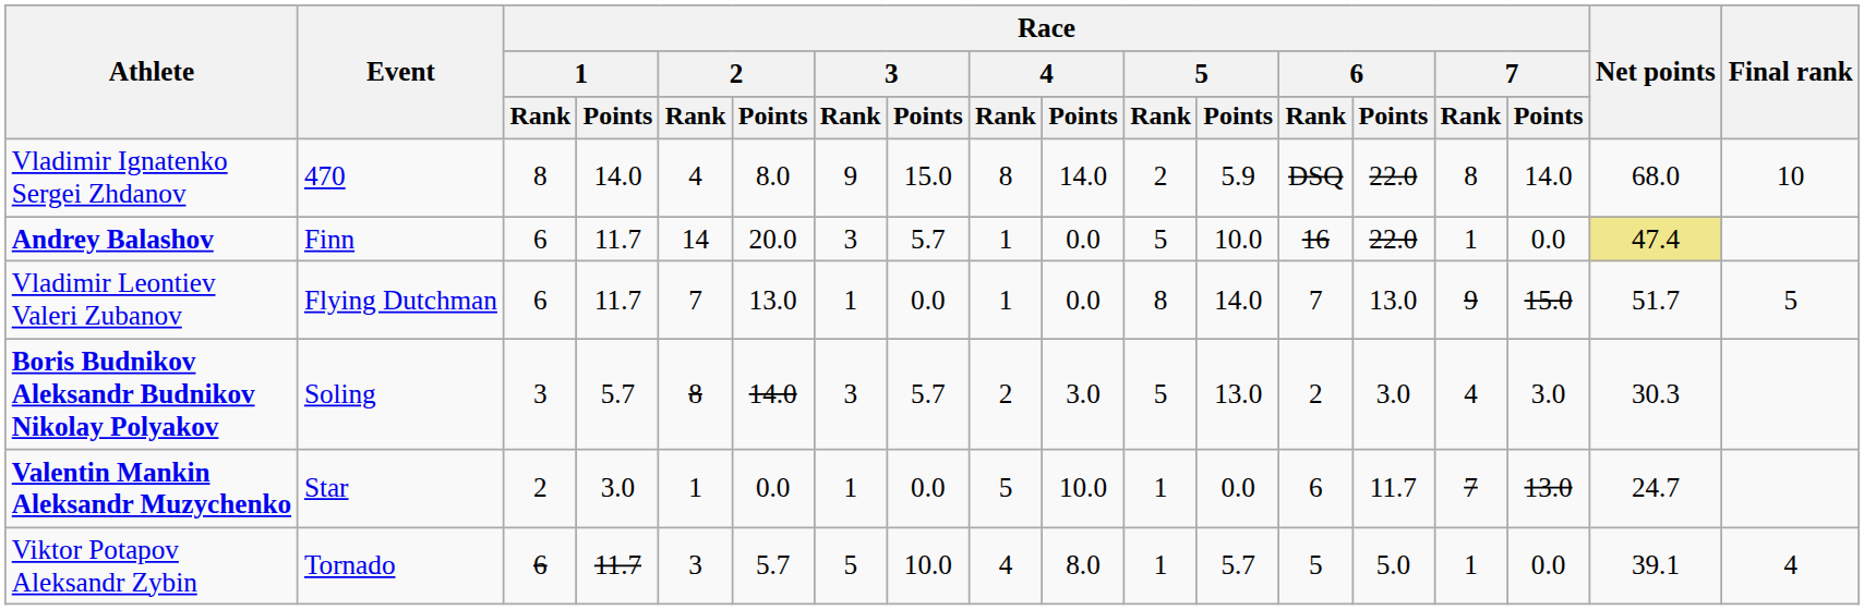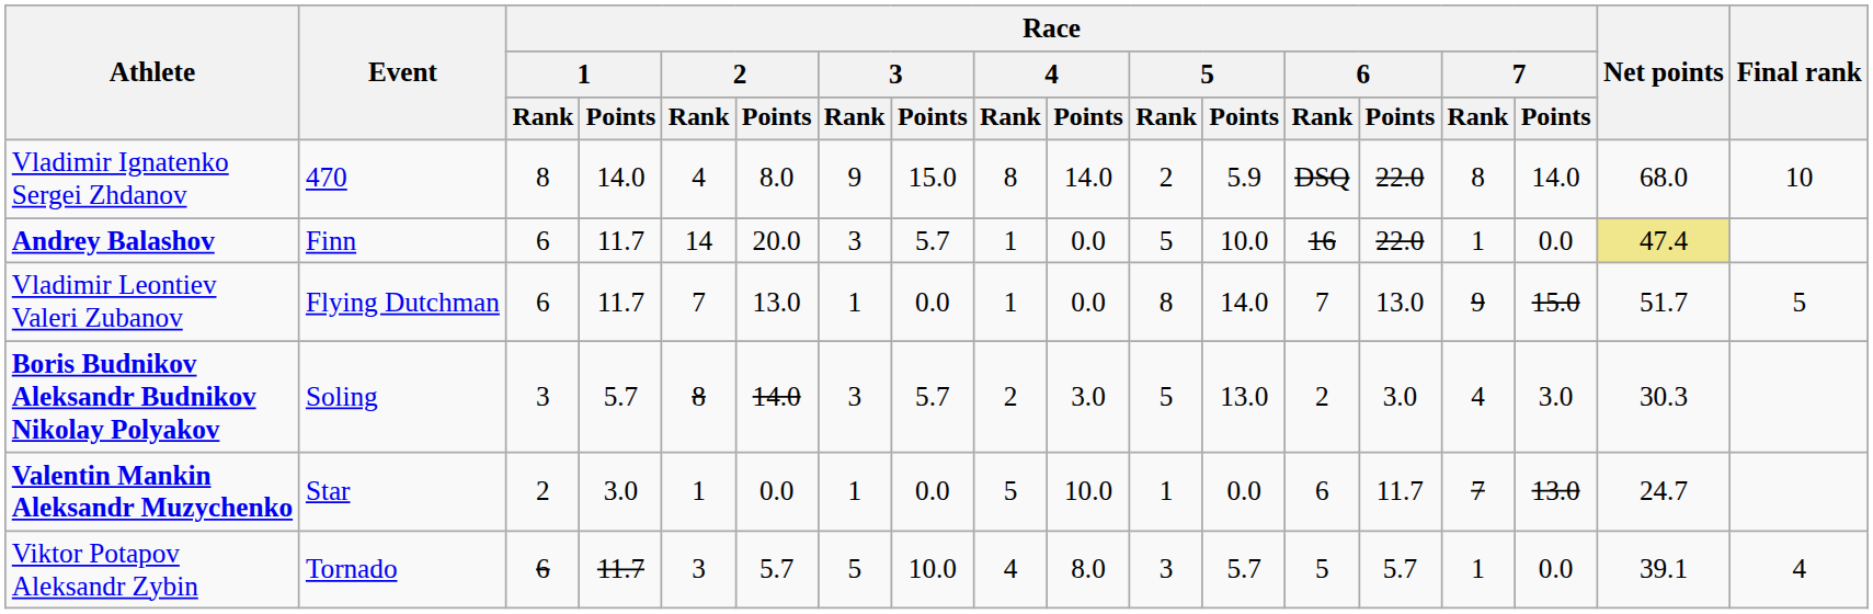Viktor Potapov Aleksandr Zybin | Race / 5 / Rank: 1 -> 3
Viktor Potapov Aleksandr Zybin | Race / 6 / Points: 5.0 -> 5.7
